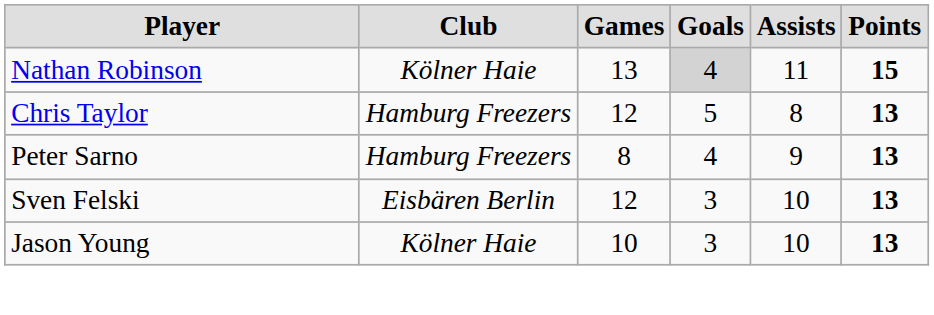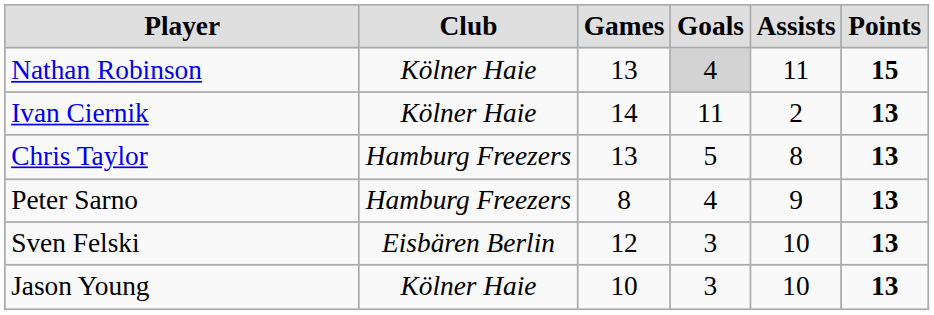+ row: Ivan Ciernik | Kölner Haie | 14 | 11 | 2 | 13
Chris Taylor | Games: 12 -> 13
